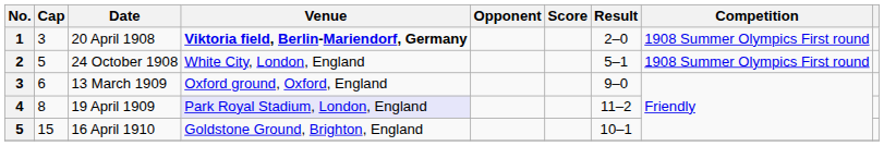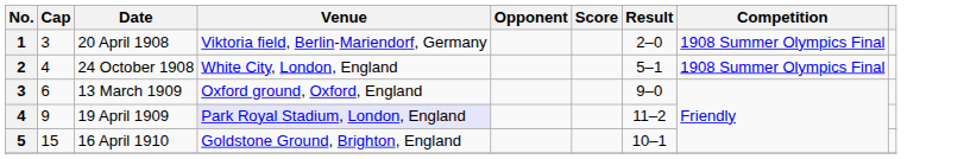20 April 1908 | Venue: bold -> normal
20 April 1908 | Competition: 1908 Summer Olympics First round -> 1908 Summer Olympics Final
24 October 1908 | Cap: 5 -> 4
24 October 1908 | Competition: 1908 Summer Olympics First round -> 1908 Summer Olympics Final
19 April 1909 | Cap: 8 -> 9
